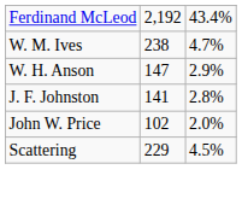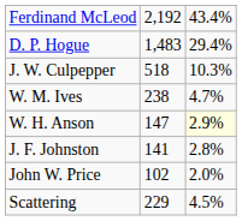+ row: D. P. Hogue | 1,483 | 29.4%
+ row: J. W. Culpepper | 518 | 10.3%
W. H. Anson | column 3: no background -> lightyellow background
